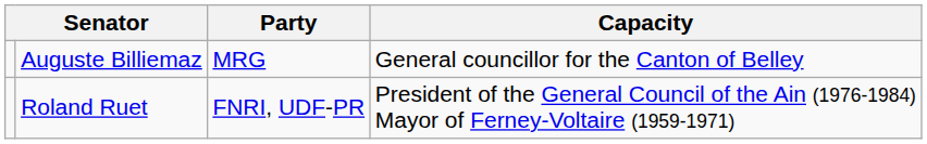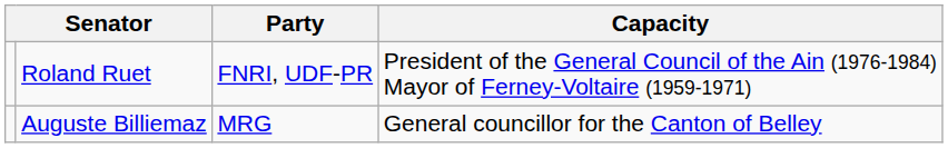rows swapped: Auguste Billiemaz <-> Roland Ruet
